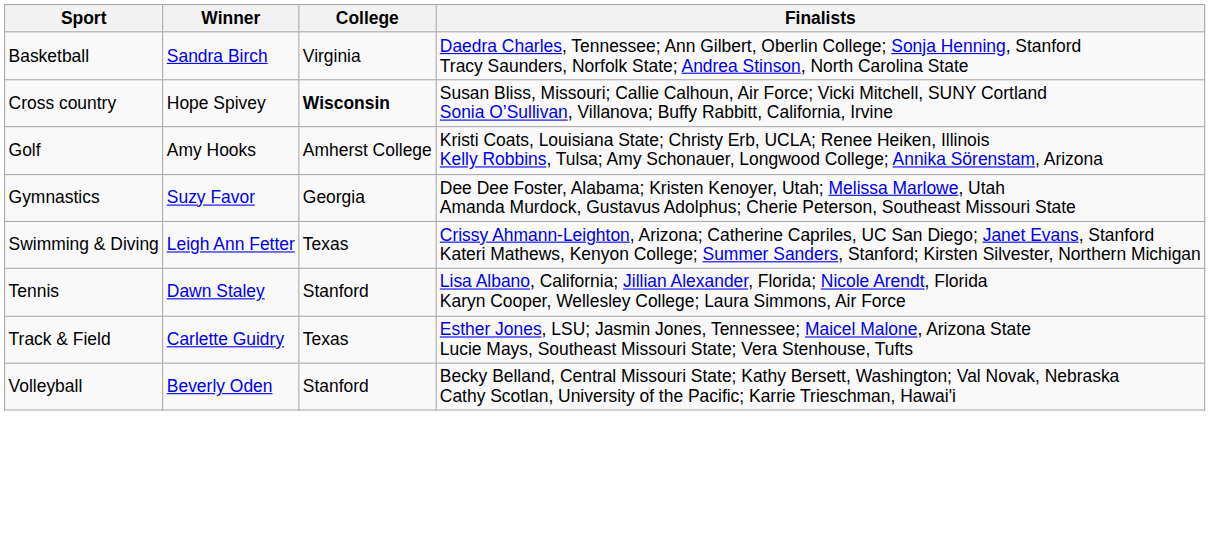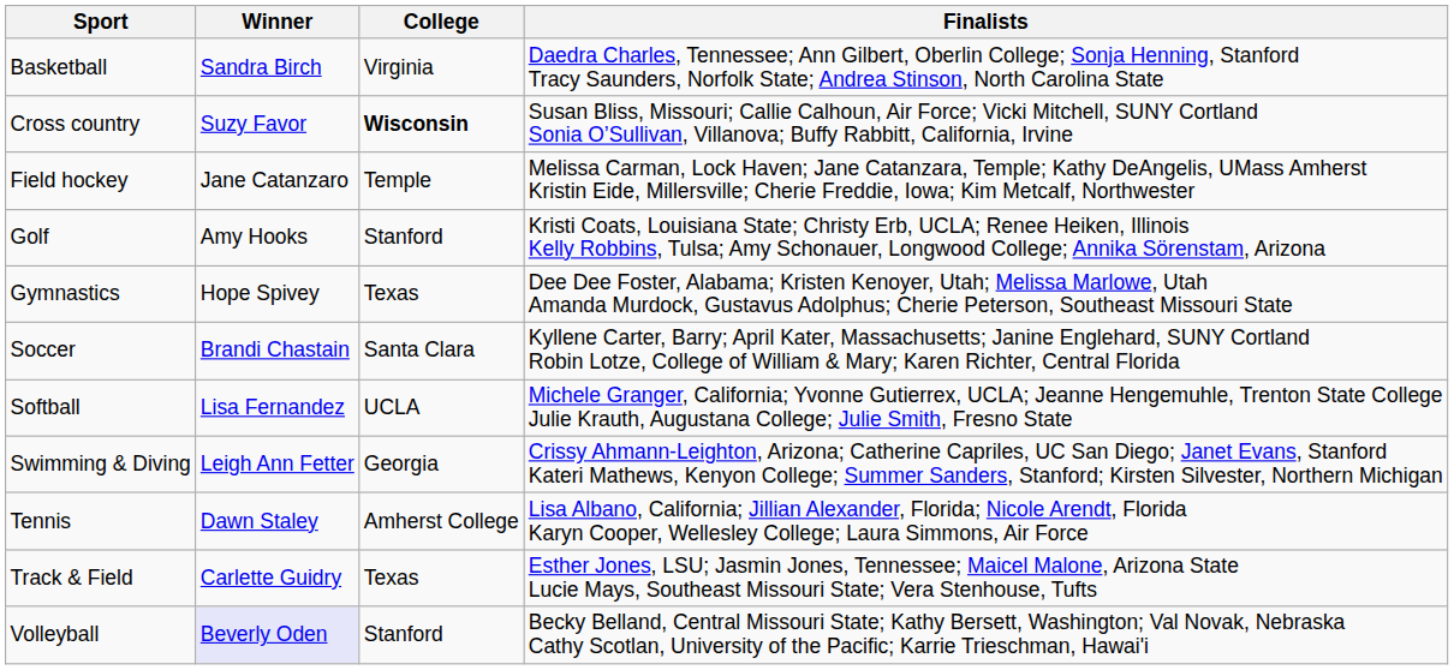Cross country | Winner: Hope Spivey -> Suzy Favor
+ row: Field hockey | Jane Catanzaro | Temple | Melissa Carman, Lock Haven; Jane Catanzara, Temple; Kathy DeAngelis, UMass Amherst Kristin Eide, Millersville; Cherie Freddie, Iowa; Kim Metcalf, Northwester
Golf | College: Amherst College -> Stanford
Gymnastics | Winner: Suzy Favor -> Hope Spivey
Gymnastics | College: Georgia -> Texas
+ row: Soccer | Brandi Chastain | Santa Clara | Kyllene Carter, Barry; April Kater, Massachusetts; Janine Englehard, SUNY Cortland Robin Lotze, College of William & Mary; Karen Richter, Central Florida
+ row: Softball | Lisa Fernandez | UCLA | Michele Granger, California; Yvonne Gutierrex, UCLA; Jeanne Hengemuhle, Trenton State College Julie Krauth, Augustana College; Julie Smith, Fresno State
Swimming & Diving | College: Texas -> Georgia
Tennis | College: Stanford -> Amherst College
Volleyball | Winner: no background -> lavender background
